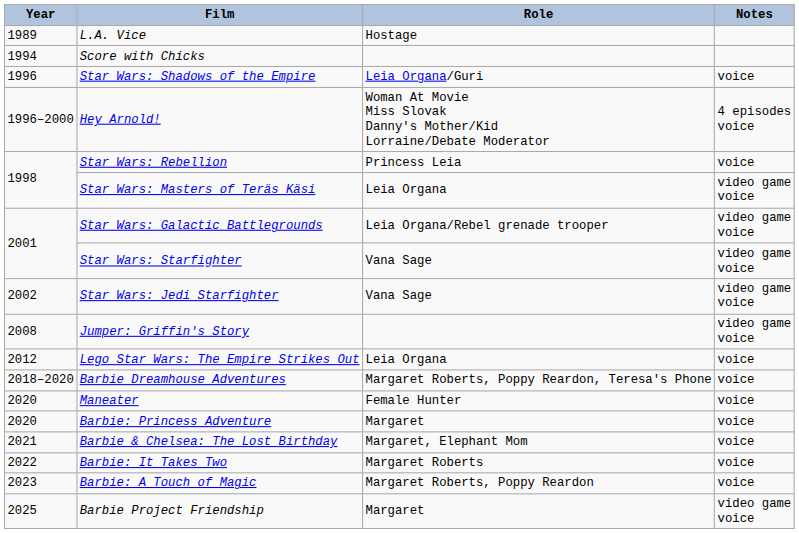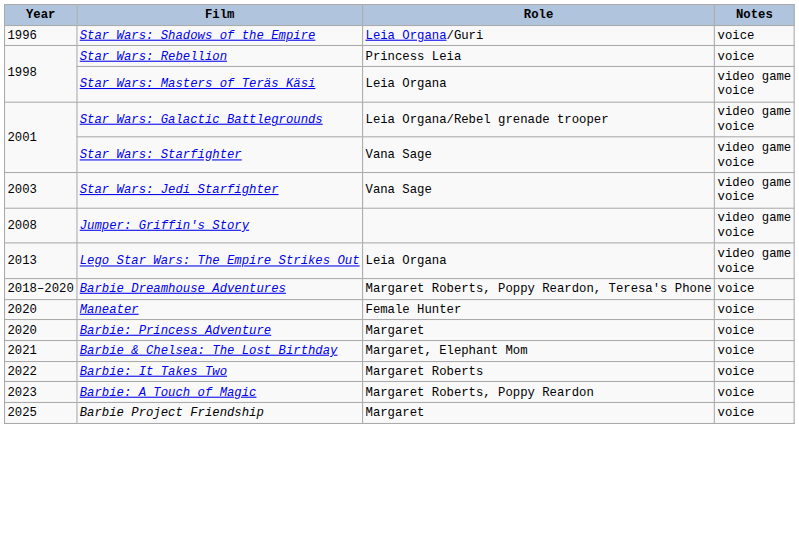- row: 1989 | L.A. Vice | Hostage
- row: 1994 | Score with Chicks
- row: 1996–2000 | Hey Arnold! | Woman At Movie Miss Slovak Danny's Mother/Kid Lorraine/Debate Moderator | 4 episodes voice
Star Wars: Jedi Starfighter | Year: 2002 -> 2003
Lego Star Wars: The Empire Strikes Out | Year: 2012 -> 2013
Lego Star Wars: The Empire Strikes Out | Notes: voice -> video game voice
Barbie Project Friendship | Notes: video game voice -> voice
